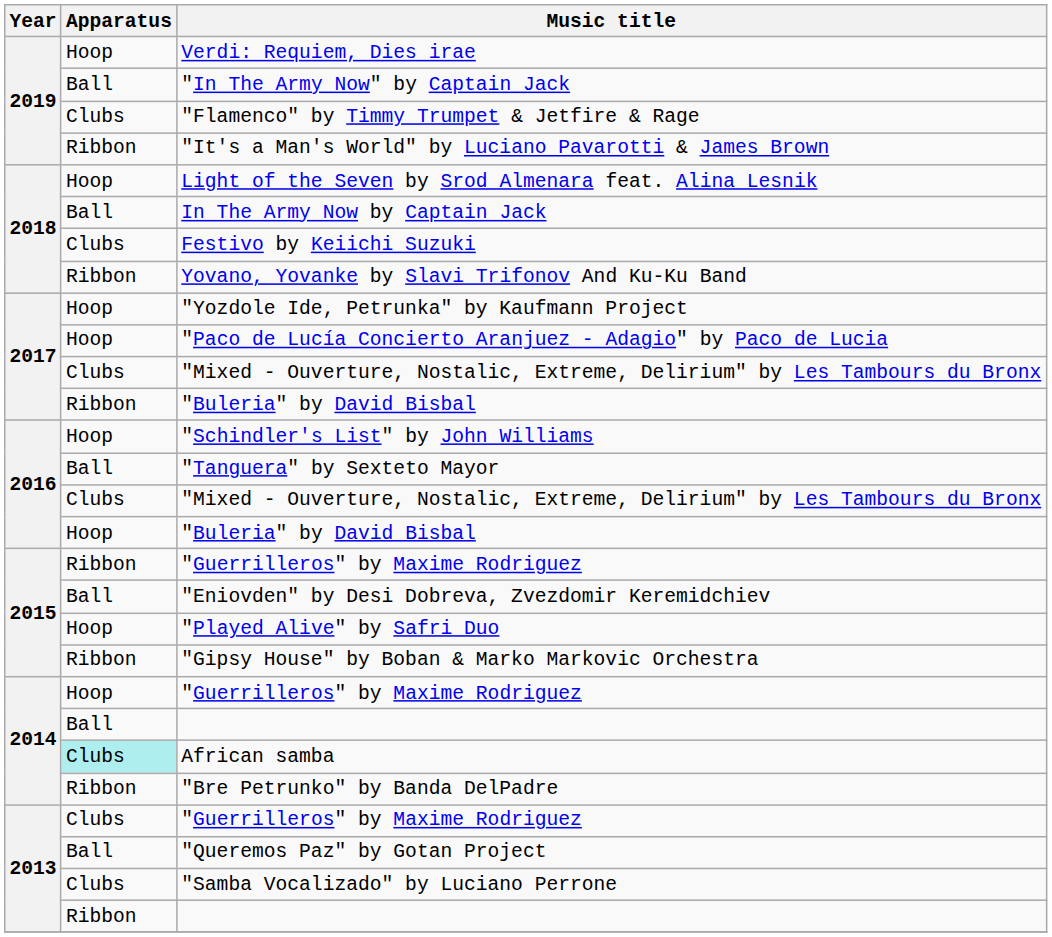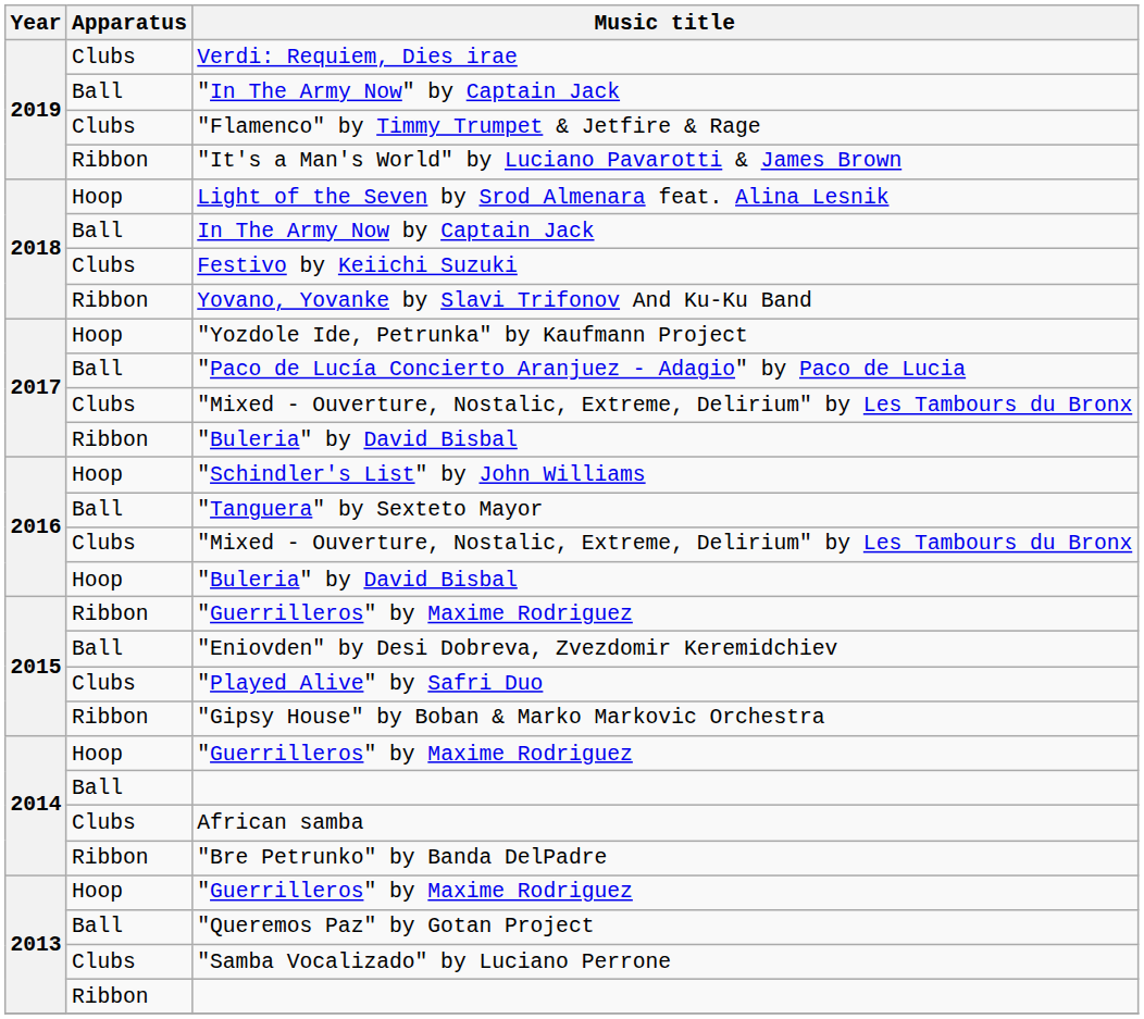Verdi: Requiem, Dies irae | Apparatus: Hoop -> Clubs
"Paco de Lucía Concierto Aranjuez - Adagio" by Paco de Lucia | Apparatus: Hoop -> Ball
"Played Alive" by Safri Duo | Apparatus: Hoop -> Clubs
African samba | Apparatus: paleturquoise background -> no background
2013 / "Guerrilleros" by Maxime Rodriguez | Apparatus: Clubs -> Hoop
